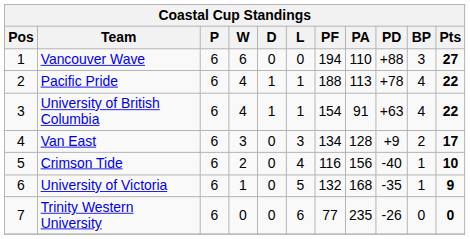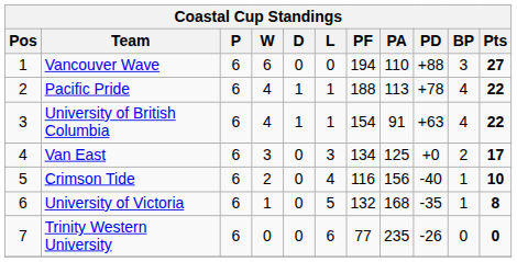Van East | PA: 128 -> 125
Van East | PD: +9 -> +0
University of Victoria | Pts: 9 -> 8
